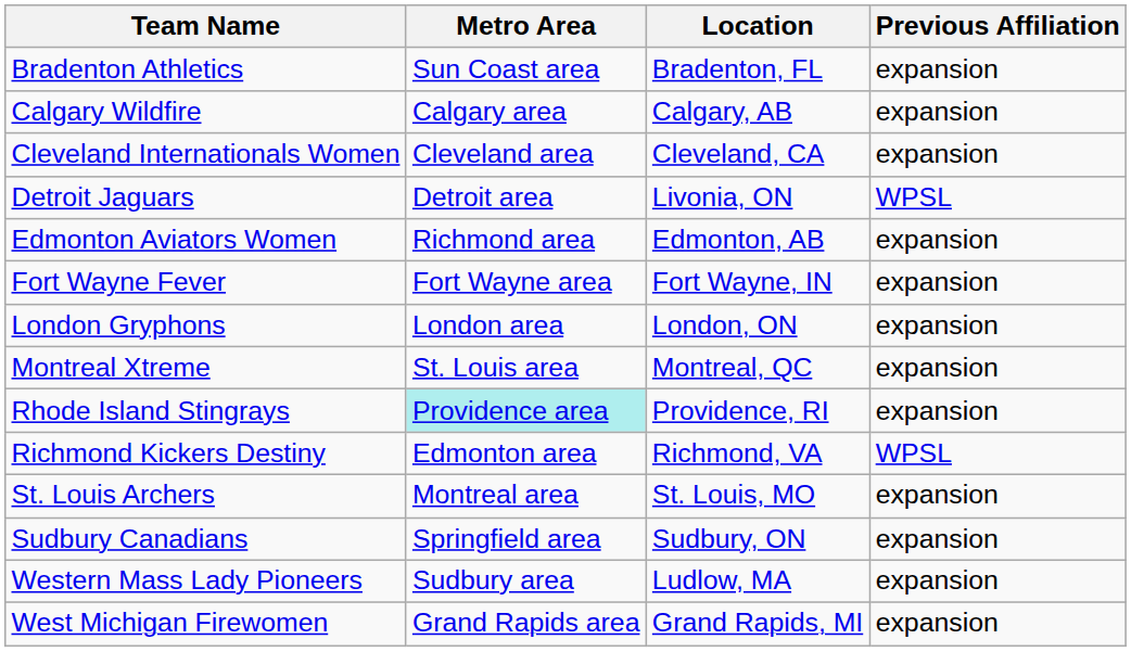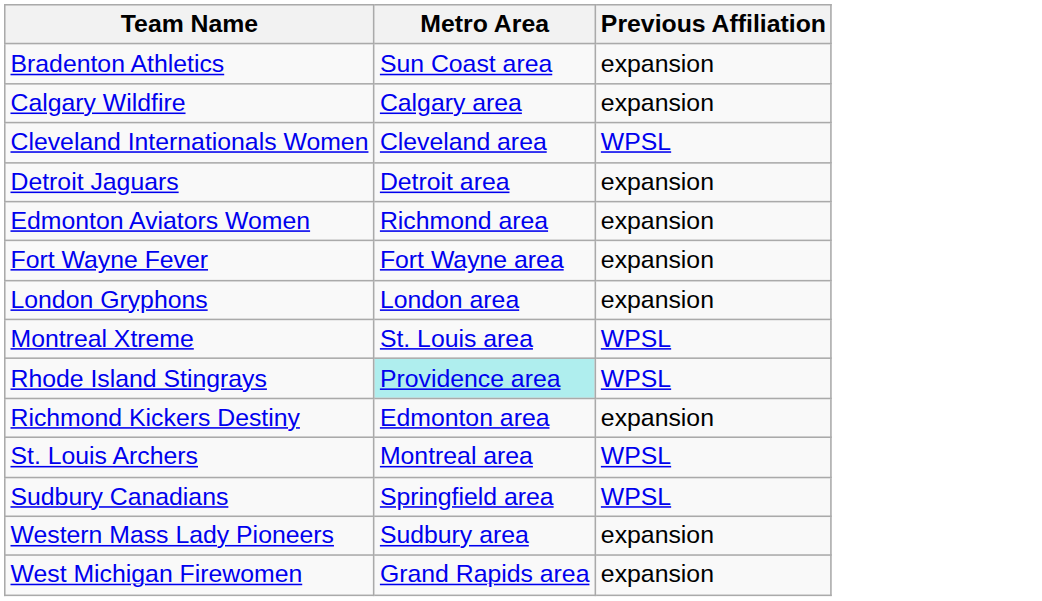- column: Location | Bradenton, FL | Calgary, AB | Cleveland, CA | Livonia, ON | Edmonton, AB | Fort Wayne, IN | London, ON | Montreal, QC | Providence, RI | Richmond, VA | St. Louis, MO | Sudbury, ON | Ludlow, MA | Grand Rapids, MI
Cleveland Internationals Women | Previous Affiliation: expansion -> WPSL
Detroit Jaguars | Previous Affiliation: WPSL -> expansion
Montreal Xtreme | Previous Affiliation: expansion -> WPSL
Rhode Island Stingrays | Previous Affiliation: expansion -> WPSL
Richmond Kickers Destiny | Previous Affiliation: WPSL -> expansion
St. Louis Archers | Previous Affiliation: expansion -> WPSL
Sudbury Canadians | Previous Affiliation: expansion -> WPSL
